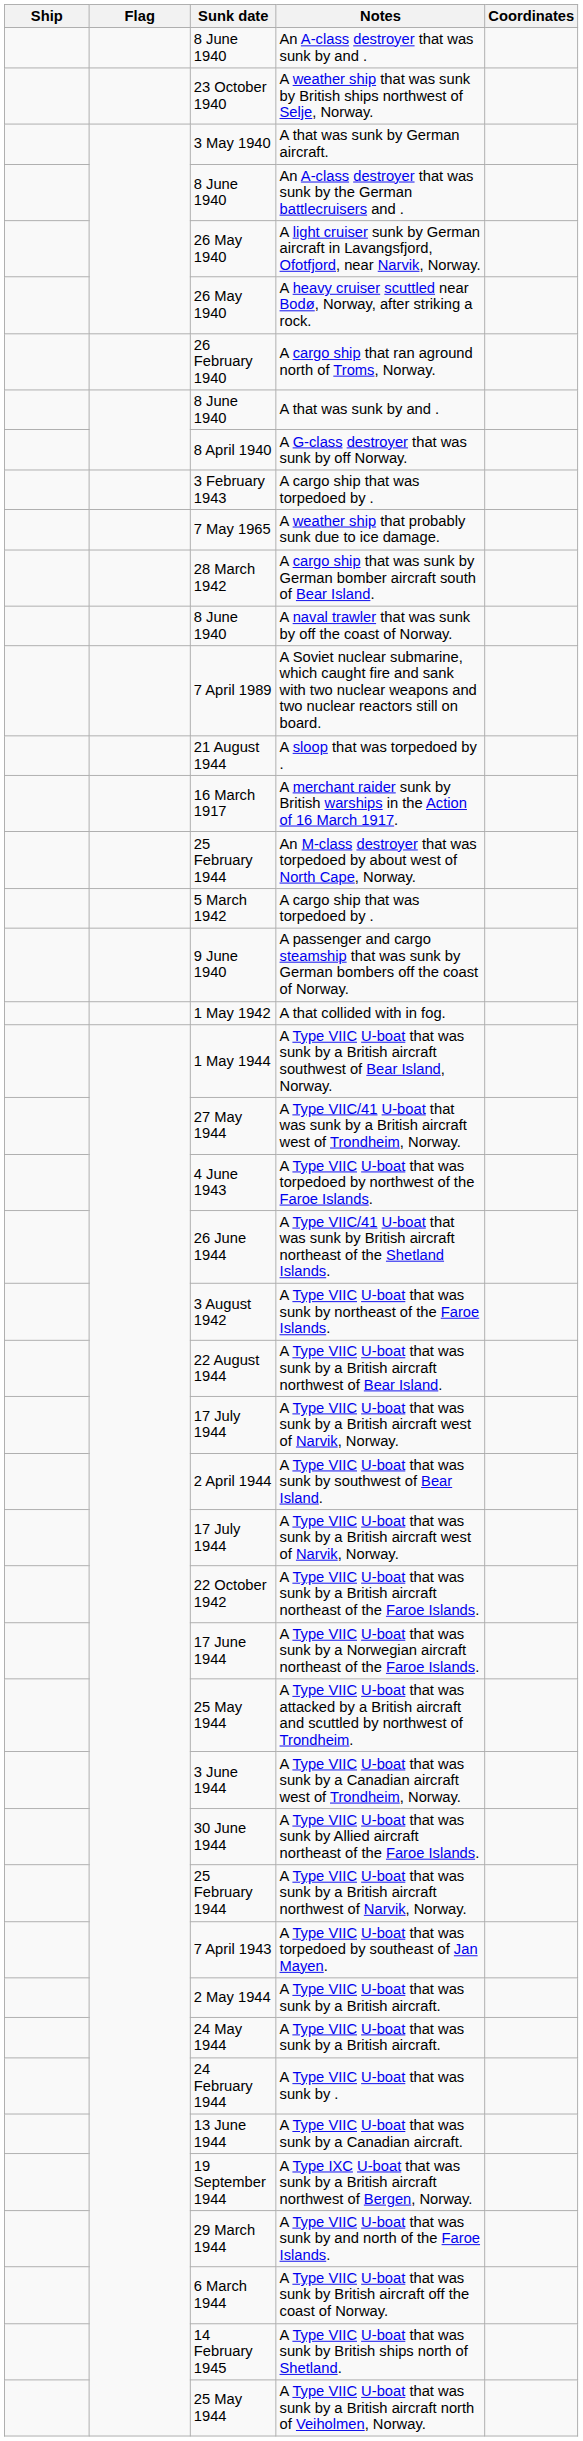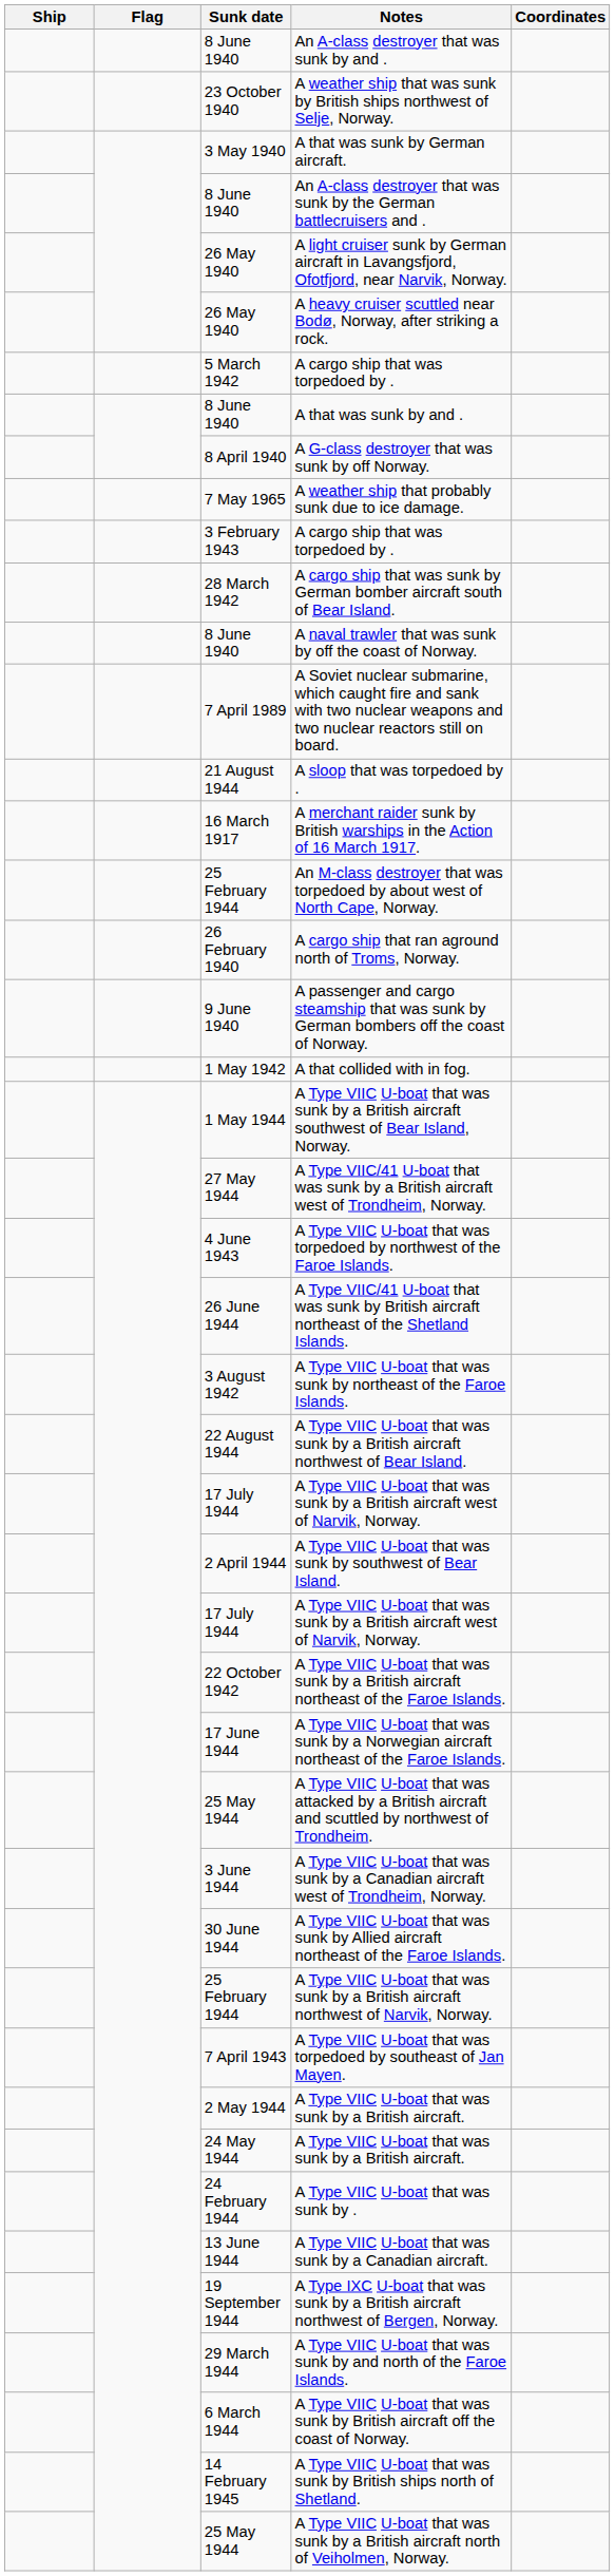rows swapped: 5 March 1942 / A cargo ship that was torpedoed by . <-> A cargo ship that ran aground north of Troms, Norway.
rows swapped: 3 February 1943 / A cargo ship that was torpedoed by . <-> A weather ship that probably sunk due to ice damage.
